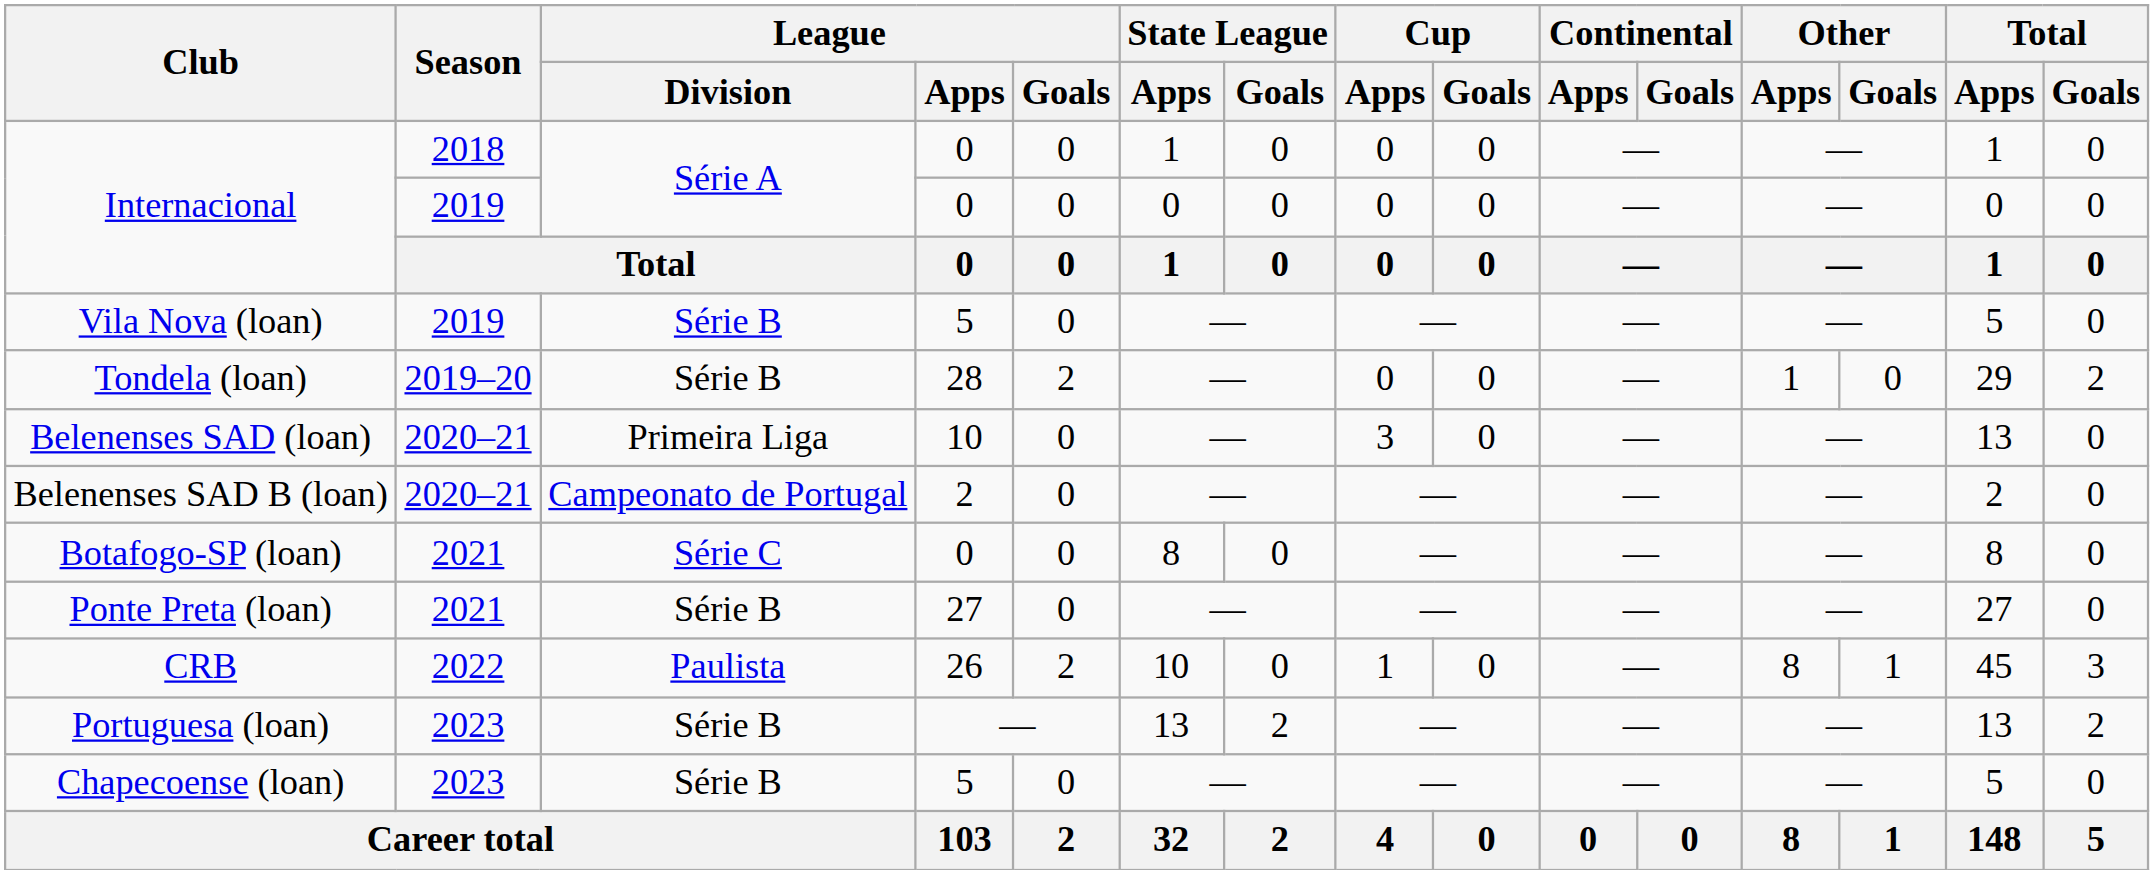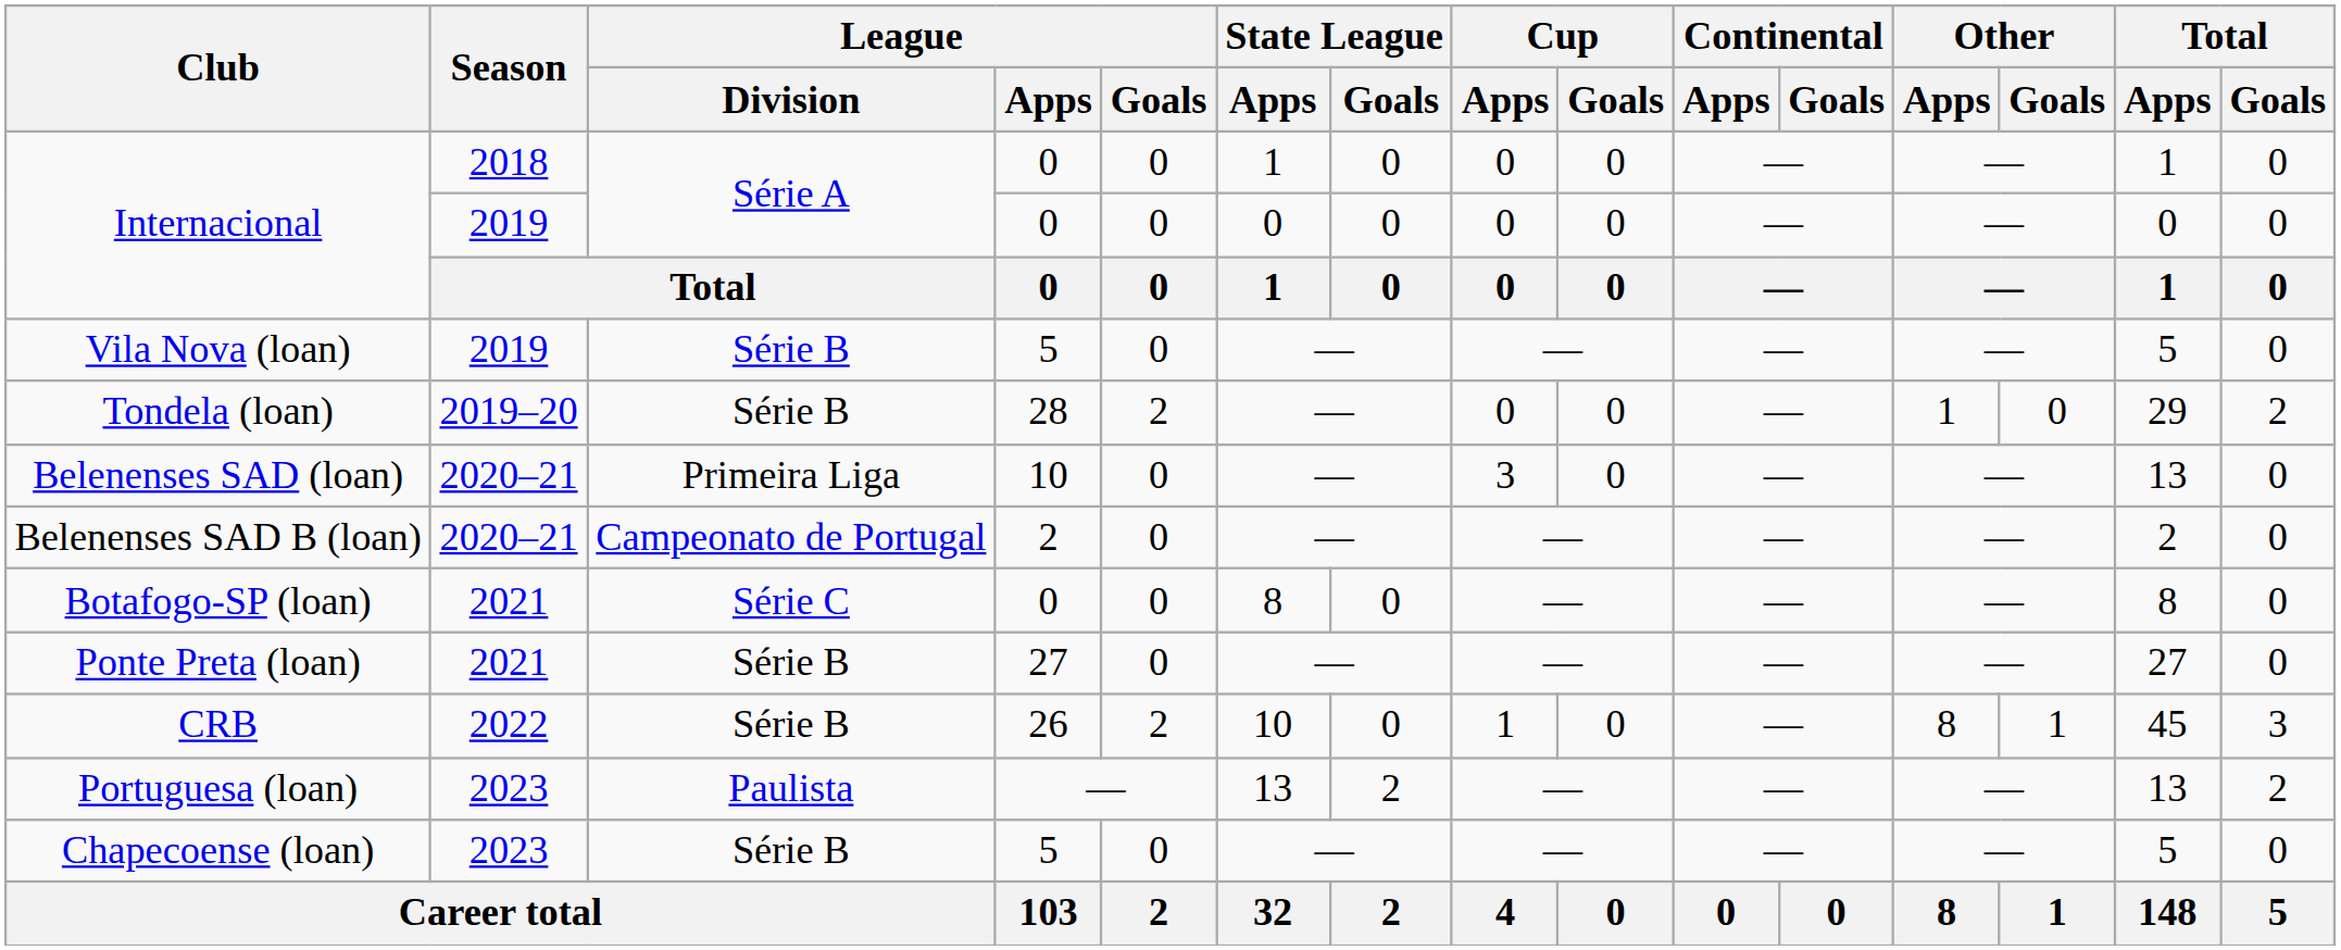CRB | League / Division: Paulista -> Série B
Portuguesa (loan) | League / Division: Série B -> Paulista
